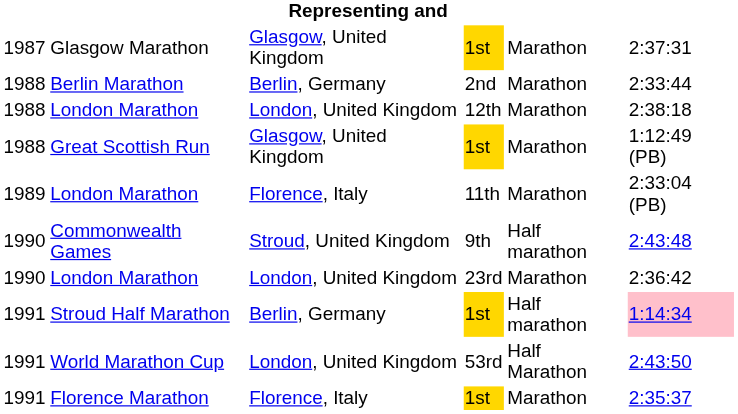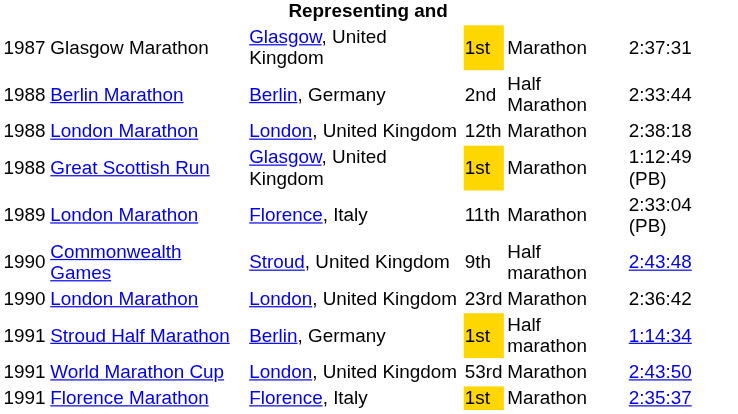Berlin Marathon | column 5: Marathon -> Half Marathon
Stroud Half Marathon | column 6: pink background -> no background
World Marathon Cup | column 5: Half Marathon -> Marathon
